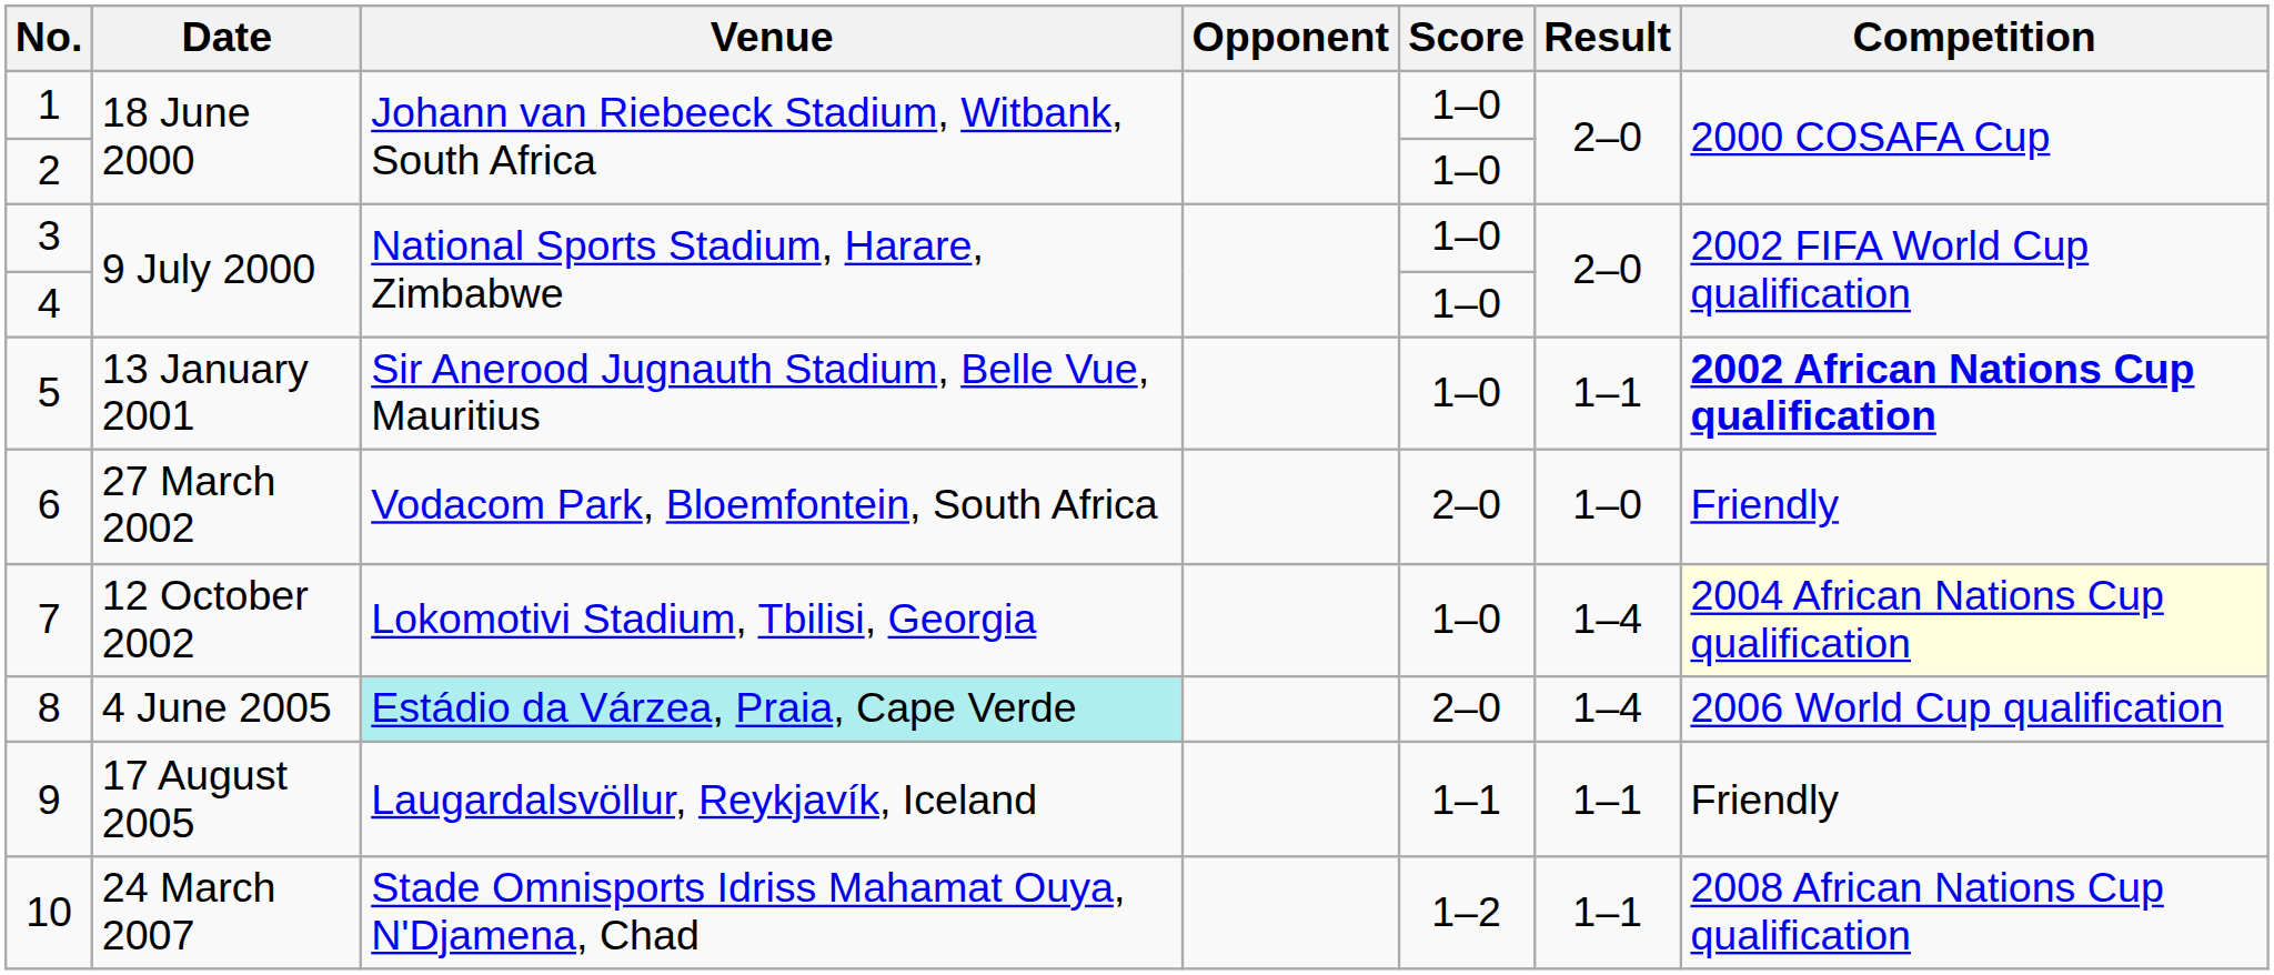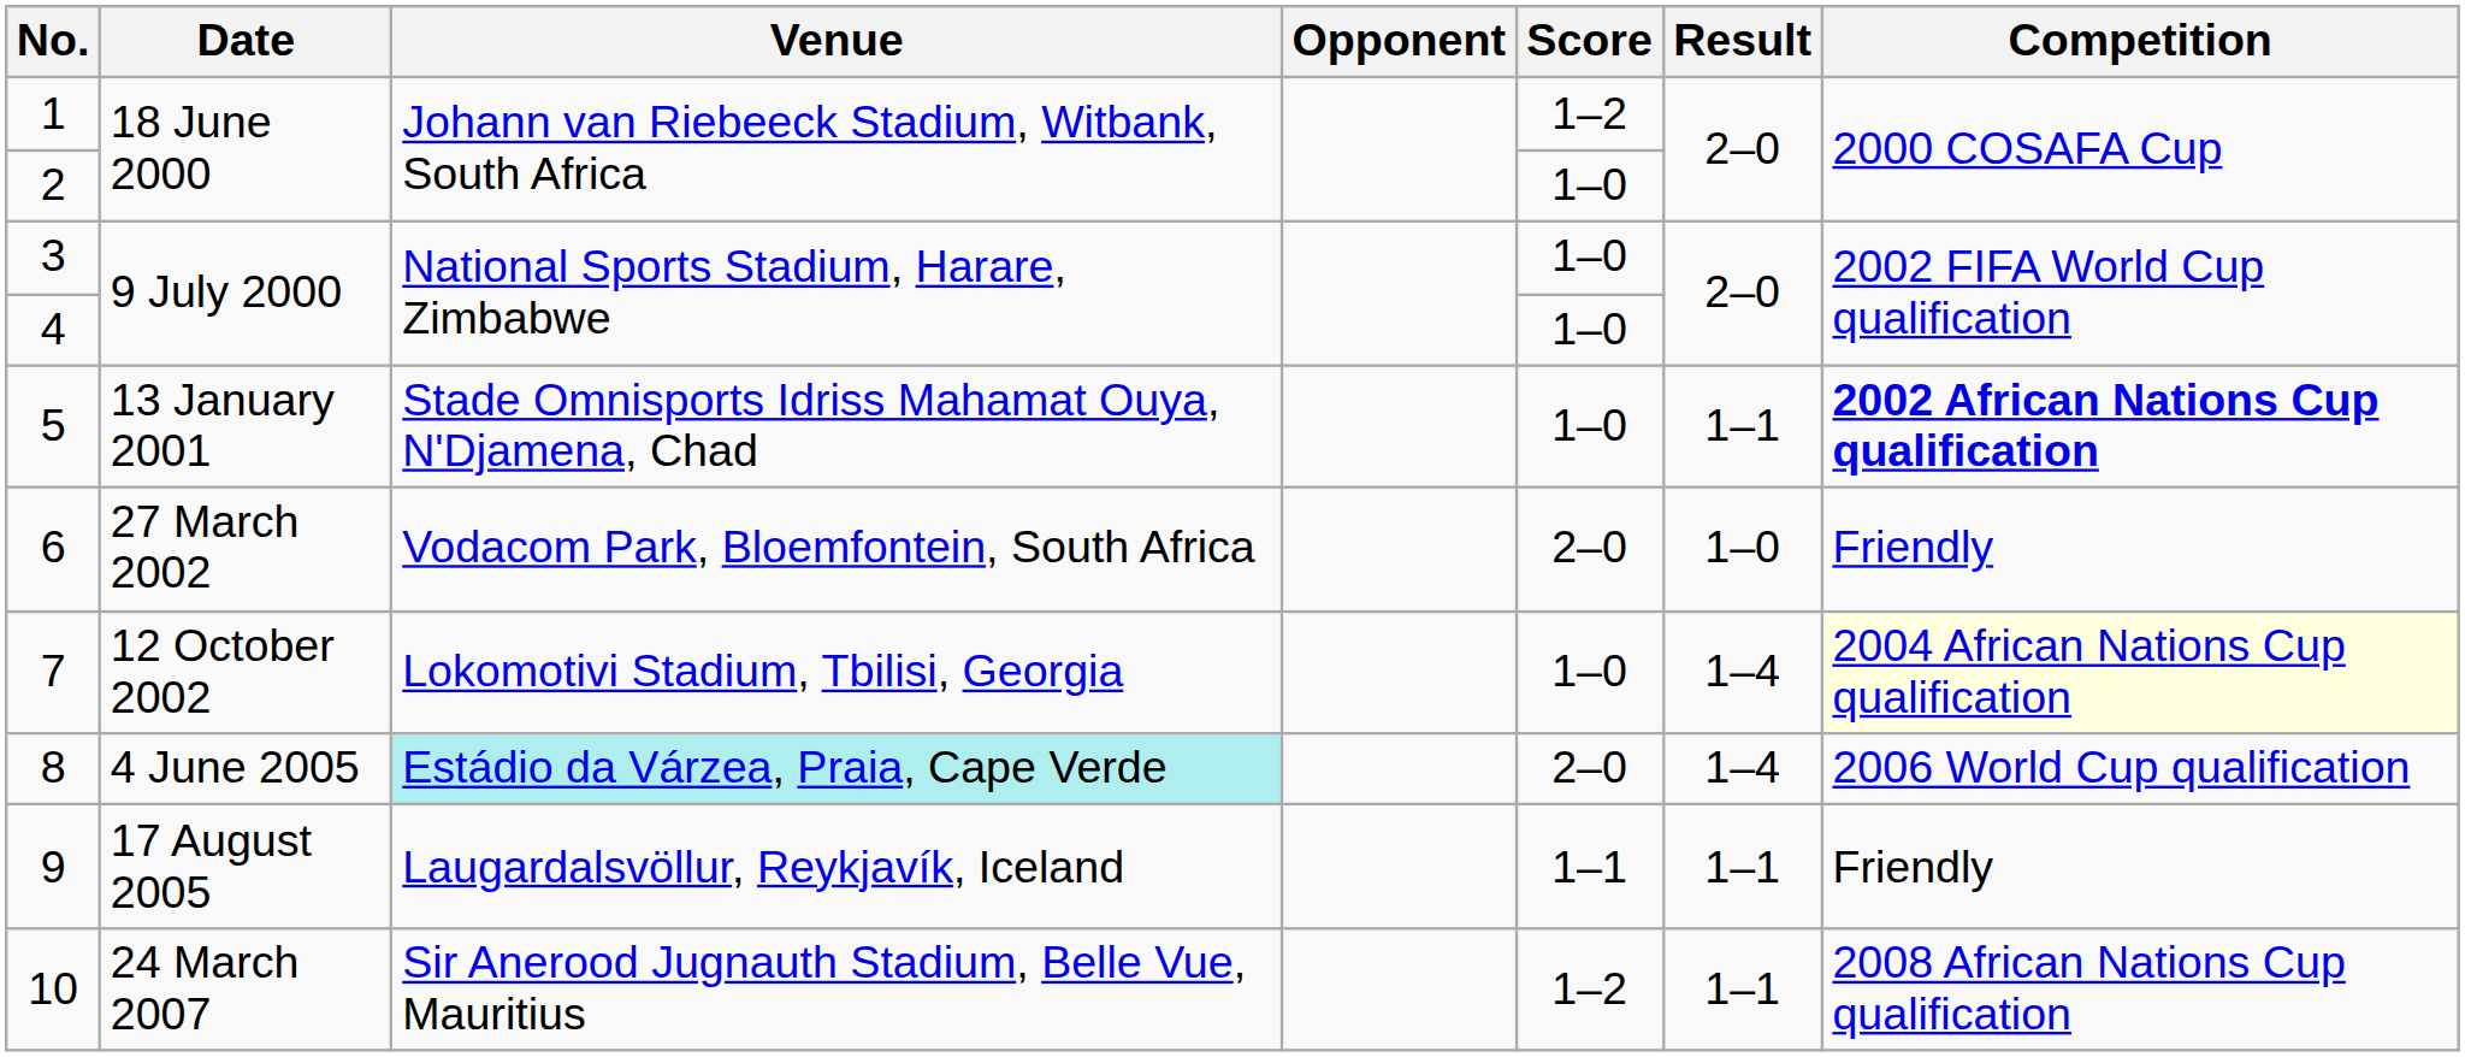1 | Score: 1–0 -> 1–2
5 | Venue: Sir Anerood Jugnauth Stadium, Belle Vue, Mauritius -> Stade Omnisports Idriss Mahamat Ouya, N'Djamena, Chad
10 | Venue: Stade Omnisports Idriss Mahamat Ouya, N'Djamena, Chad -> Sir Anerood Jugnauth Stadium, Belle Vue, Mauritius
